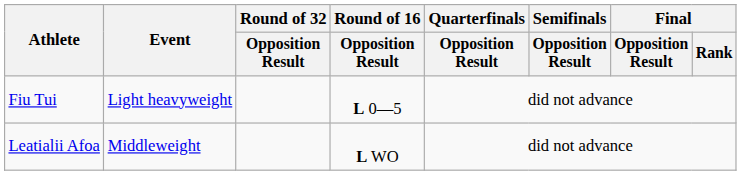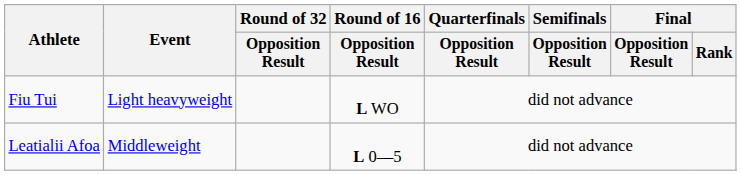Fiu Tui | Round of 16 / Opposition Result: L 0―5 -> L WO
Leatialii Afoa | Round of 16 / Opposition Result: L WO -> L 0―5
